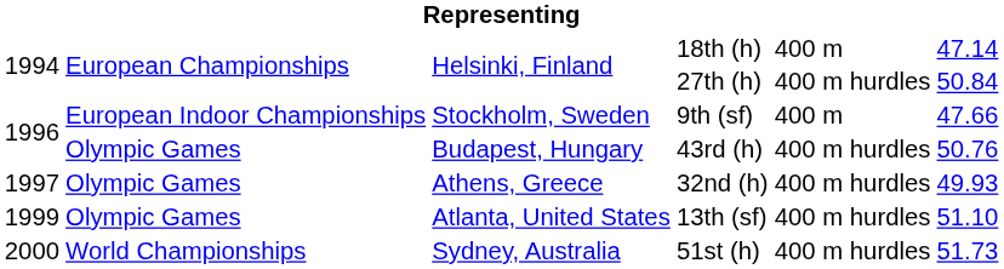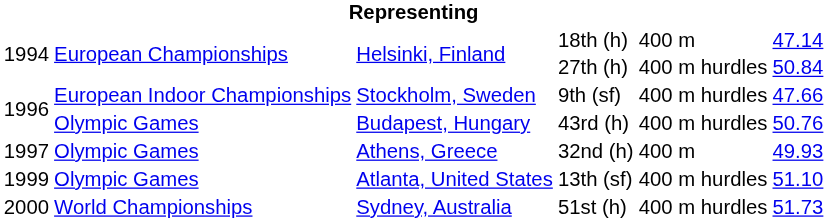9th (sf) | column 5: 400 m -> 400 m hurdles
32nd (h) | column 5: 400 m hurdles -> 400 m
